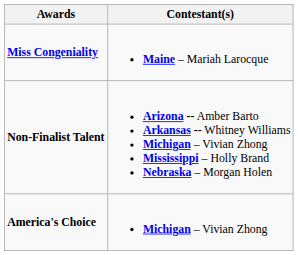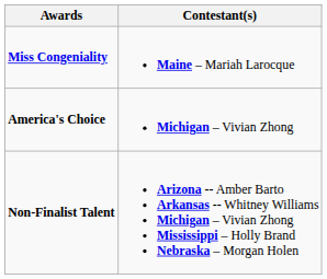rows swapped: America's Choice <-> Non-Finalist Talent
